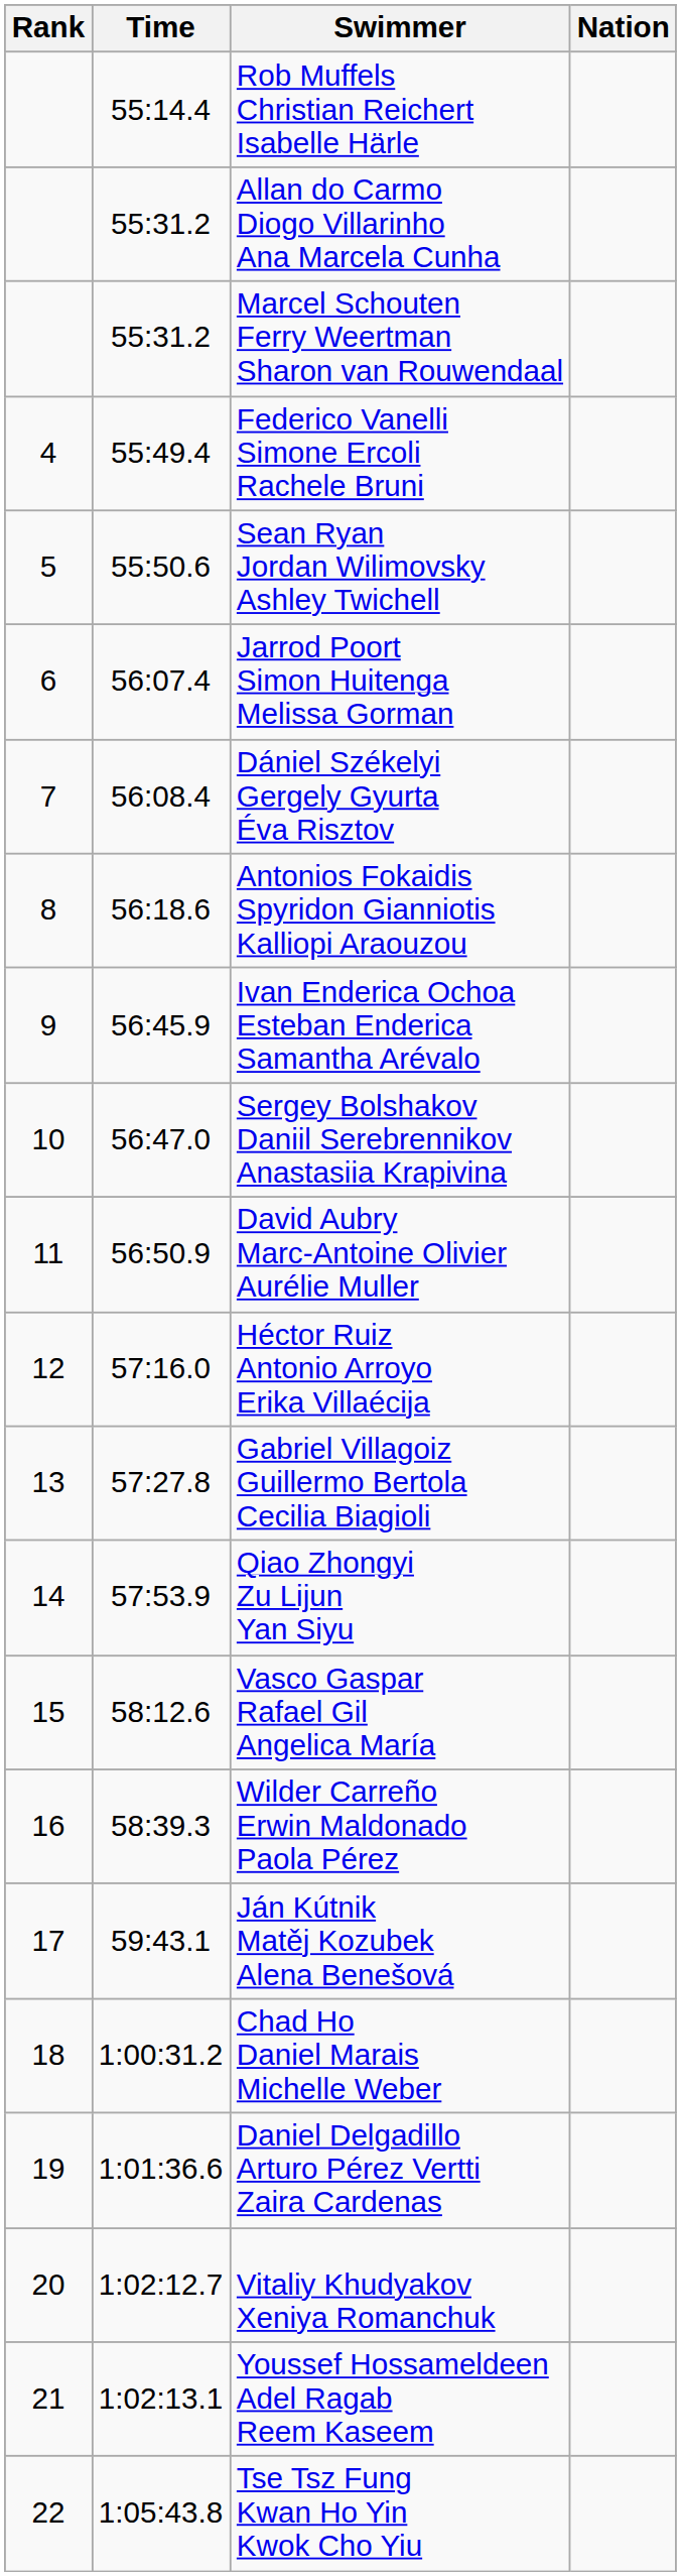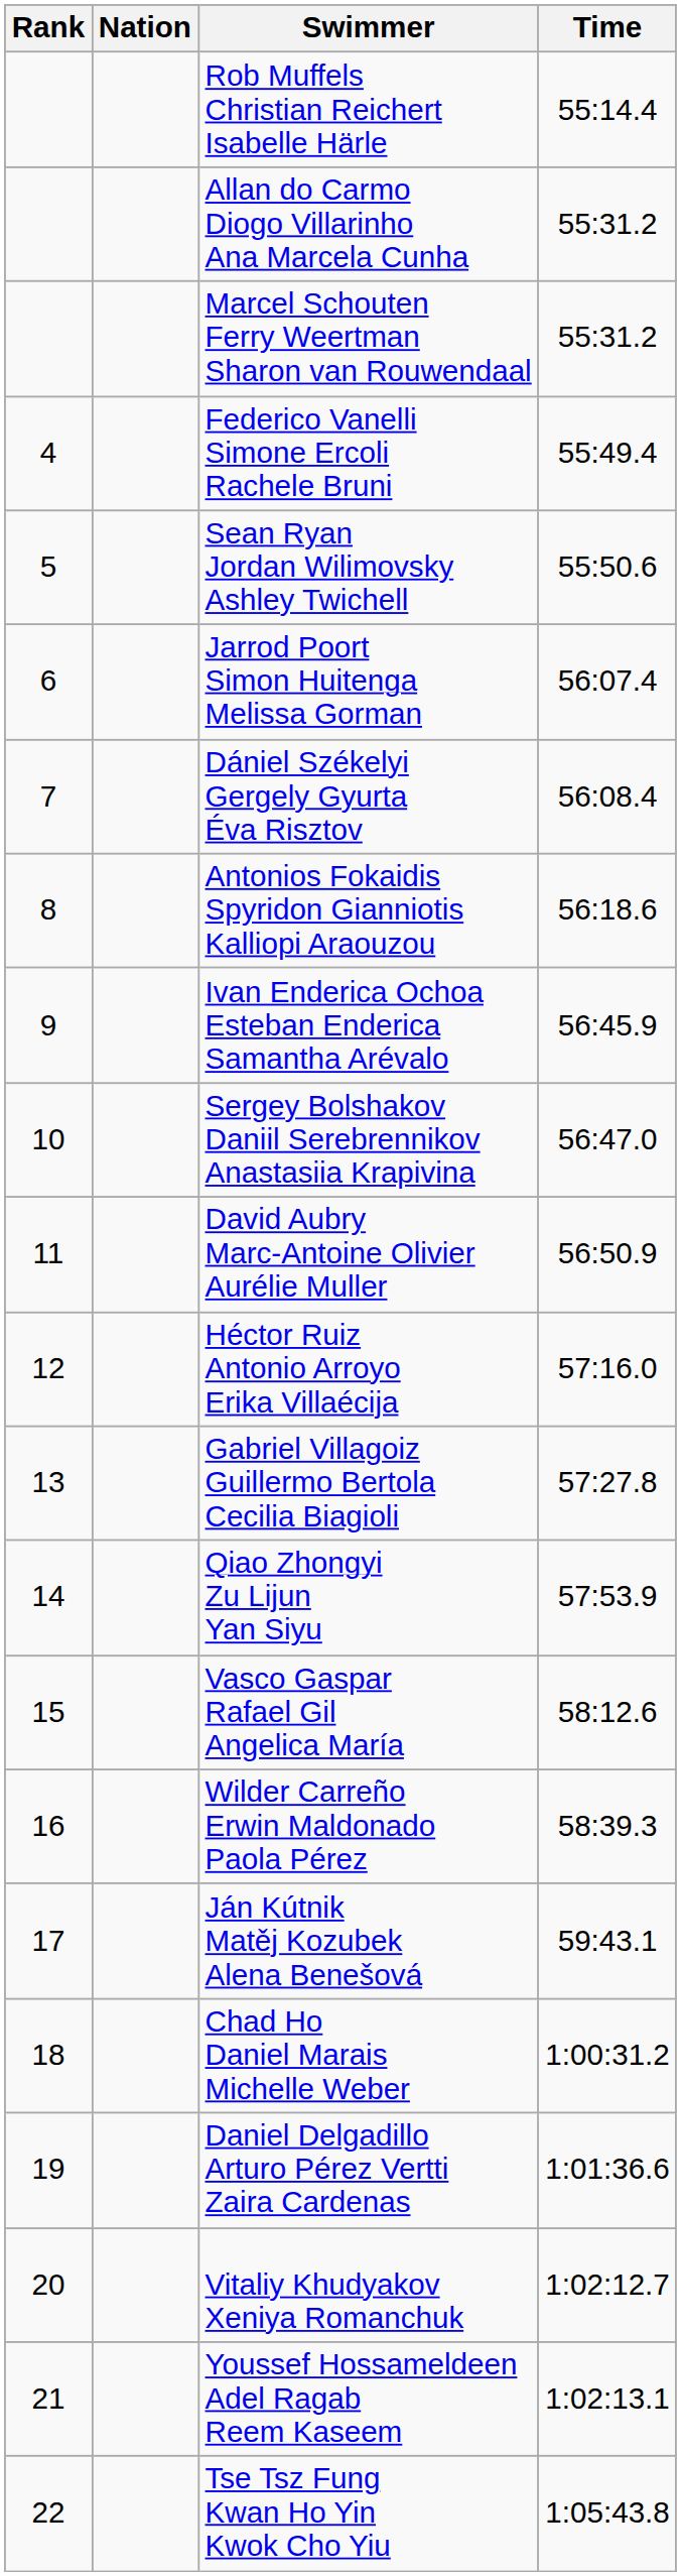columns swapped: Nation <-> Time
